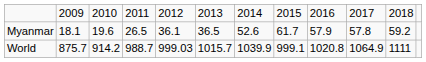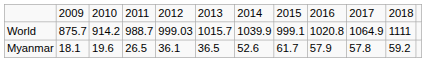rows swapped: Myanmar <-> World
